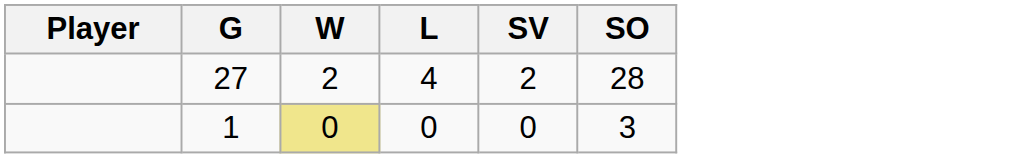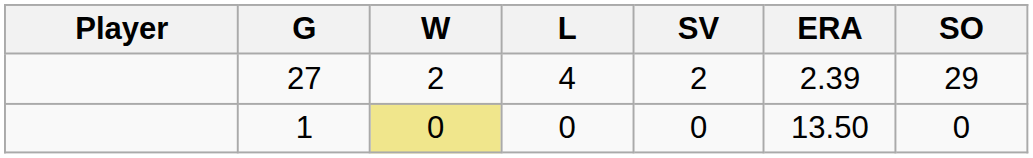+ column: ERA | 2.39 | 13.50
27 | SO: 28 -> 29
1 | SO: 3 -> 0
